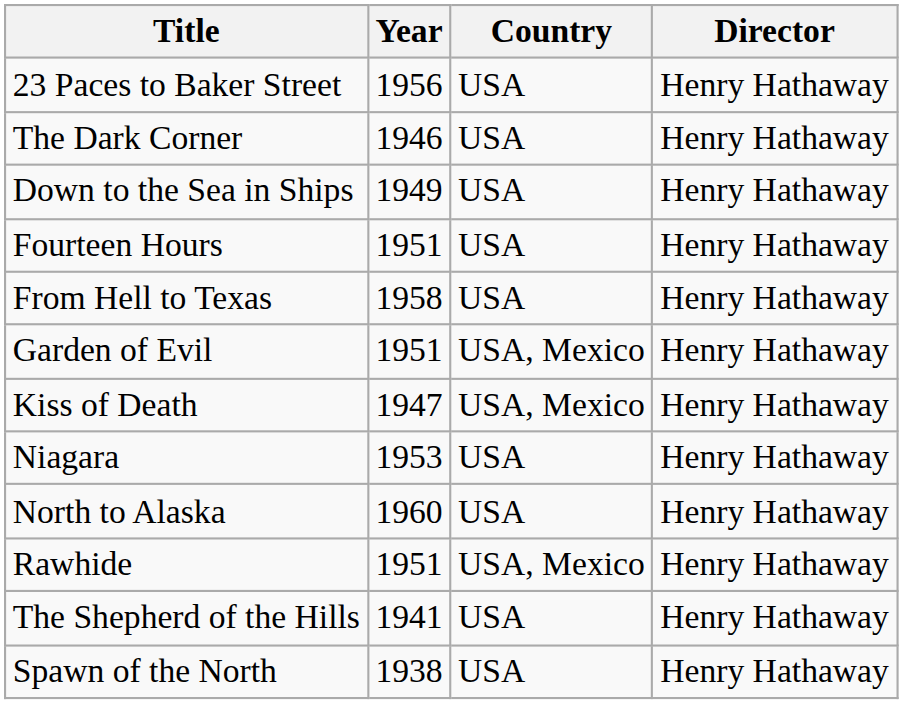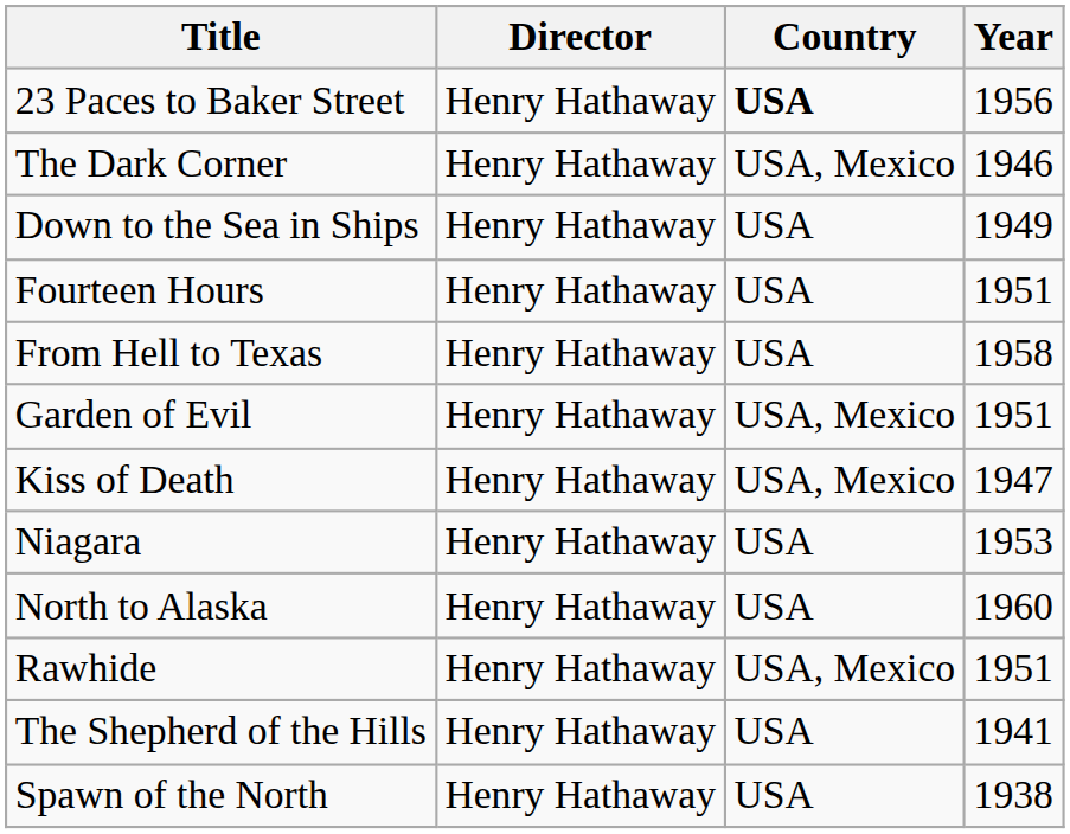columns swapped: Director <-> Year
23 Paces to Baker Street | Country: normal -> bold
The Dark Corner | Country: USA -> USA, Mexico
